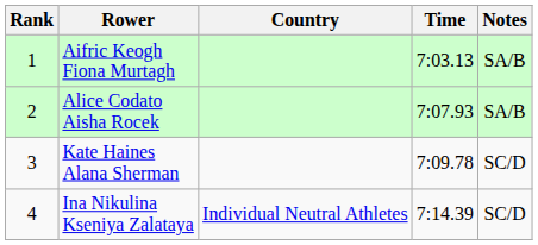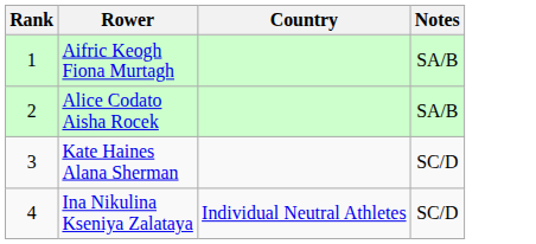- column: Time | 7:03.13 | 7:07.93 | 7:09.78 | 7:14.39
